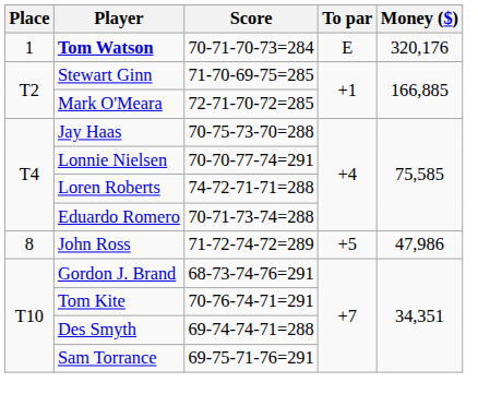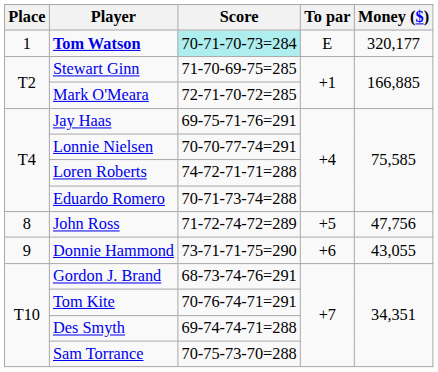Tom Watson | Score: no background -> paleturquoise background
Tom Watson | Money ($): 320,176 -> 320,177
Jay Haas | Score: 70-75-73-70=288 -> 69-75-71-76=291
John Ross | Money ($): 47,986 -> 47,756
+ row: 9 | Donnie Hammond | 73-71-71-75=290 | +6 | 43,055
Sam Torrance | Score: 69-75-71-76=291 -> 70-75-73-70=288
